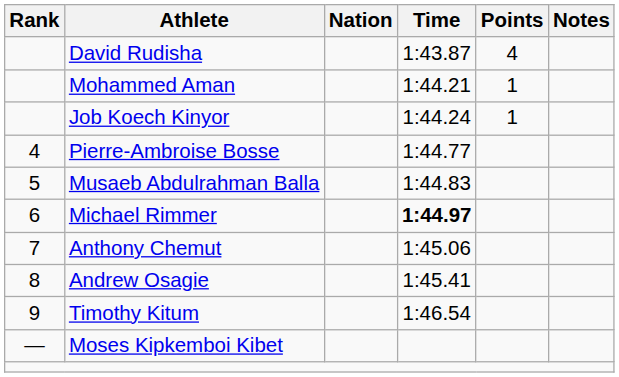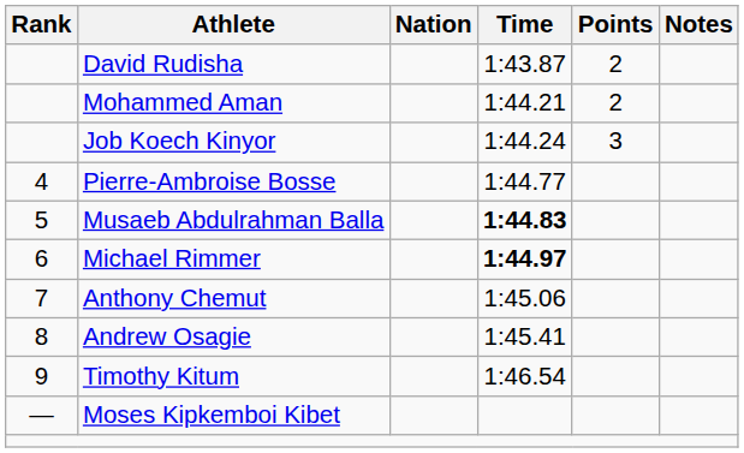David Rudisha | Points: 4 -> 2
Mohammed Aman | Points: 1 -> 2
Job Koech Kinyor | Points: 1 -> 3
Musaeb Abdulrahman Balla | Time: normal -> bold
